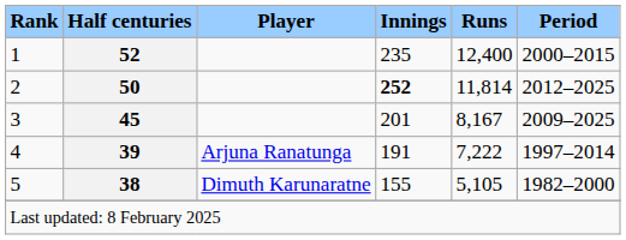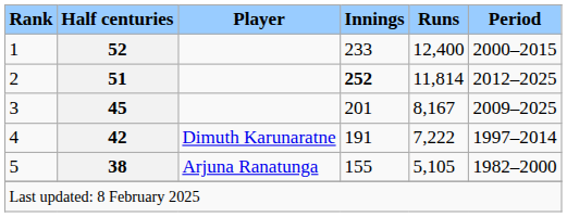1 | Innings: 235 -> 233
2 | Half centuries: 50 -> 51
4 | Half centuries: 39 -> 42
4 | Player: Arjuna Ranatunga -> Dimuth Karunaratne
5 | Player: Dimuth Karunaratne -> Arjuna Ranatunga
